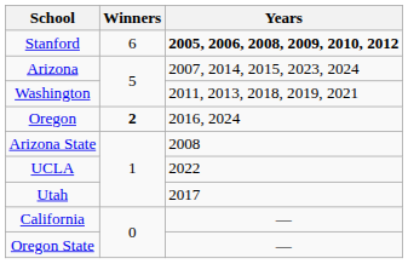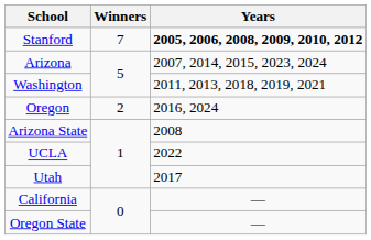Stanford | Winners: 6 -> 7
Oregon | Winners: bold -> normal
